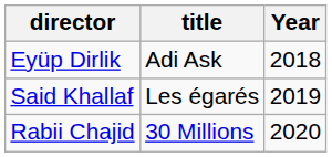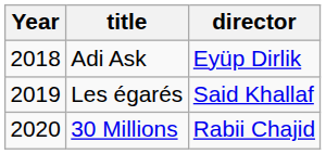columns swapped: Year <-> director
